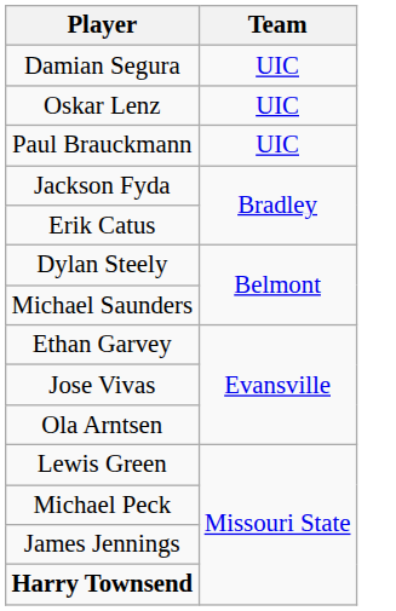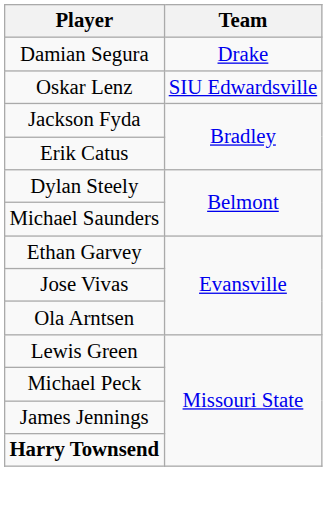Damian Segura | Team: UIC -> Drake
Oskar Lenz | Team: UIC -> SIU Edwardsville
- row: Paul Brauckmann | UIC
